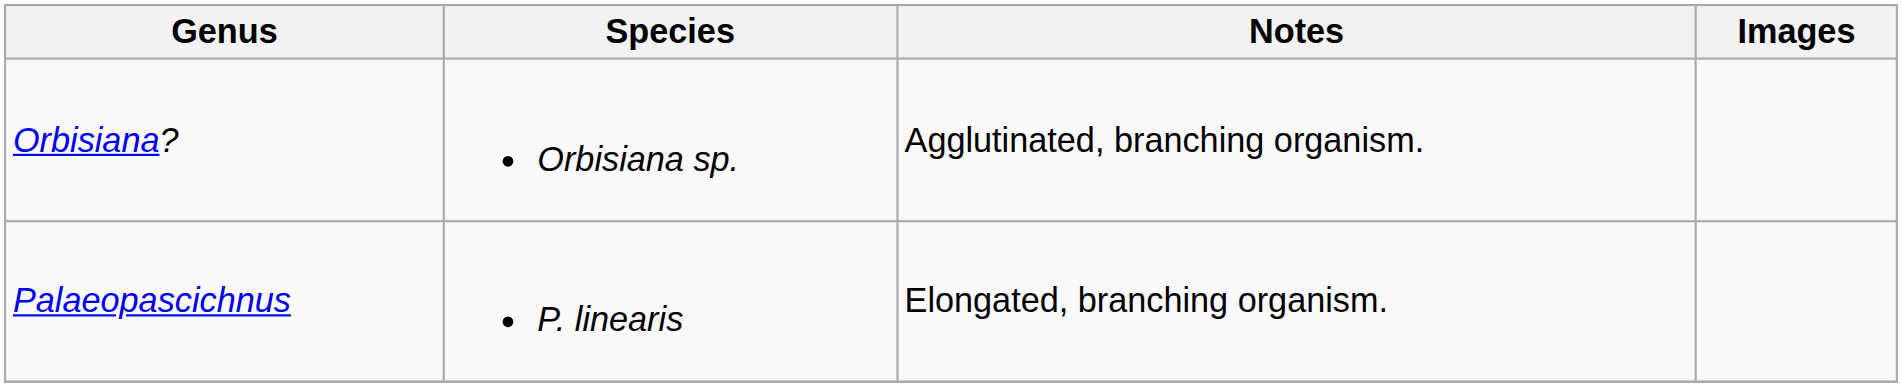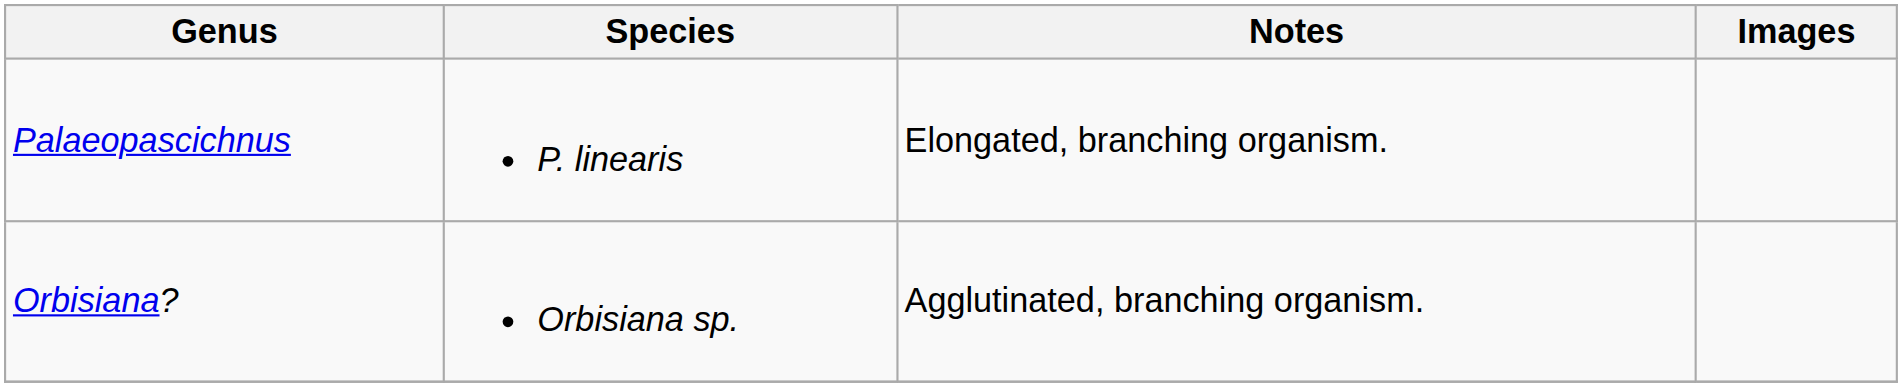rows swapped: Orbisiana? <-> Palaeopascichnus
